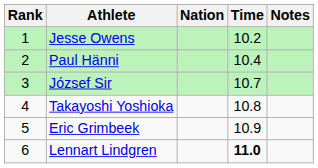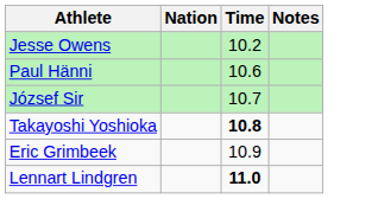- column: Rank | 1 | 2 | 3 | 4 | 5 | 6
Paul Hänni | Time: 10.4 -> 10.6
Takayoshi Yoshioka | Time: normal -> bold
